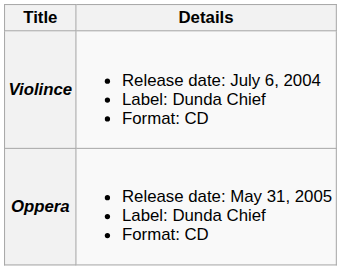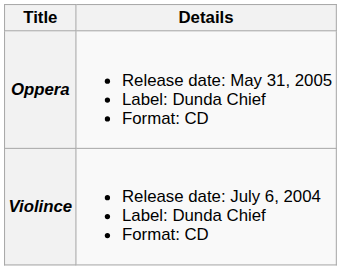rows swapped: Violince <-> Oppera
